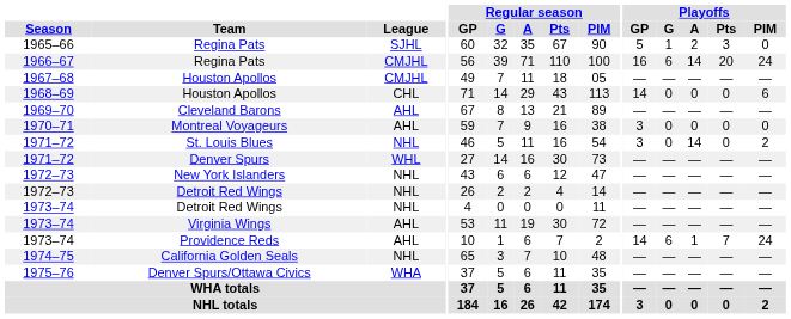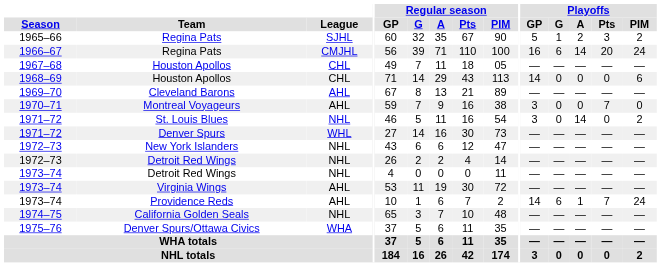1965–66 / Regina Pats | Playoffs / PIM: 0 -> 2
1967–68 / Houston Apollos | League: CMJHL -> CHL
Montreal Voyageurs | Playoffs / Pts: 0 -> 7
